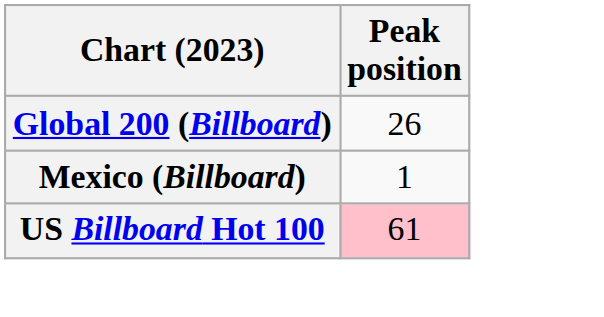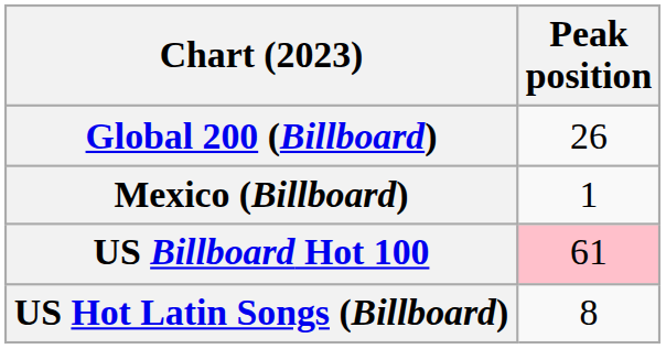+ row: US Hot Latin Songs (Billboard) | 8
